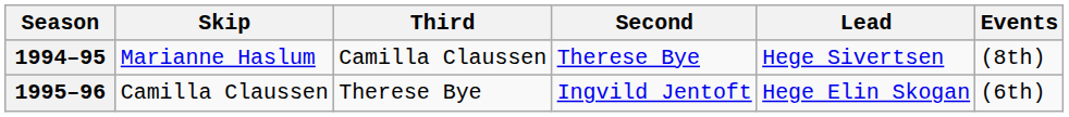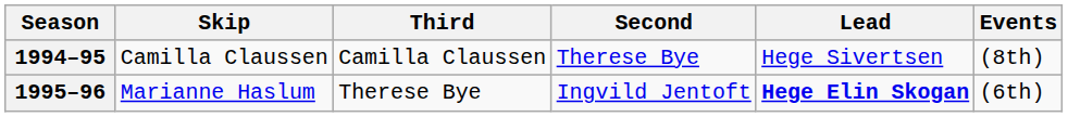1994–95 | Skip: Marianne Haslum -> Camilla Claussen
1995–96 | Skip: Camilla Claussen -> Marianne Haslum
1995–96 | Lead: normal -> bold
